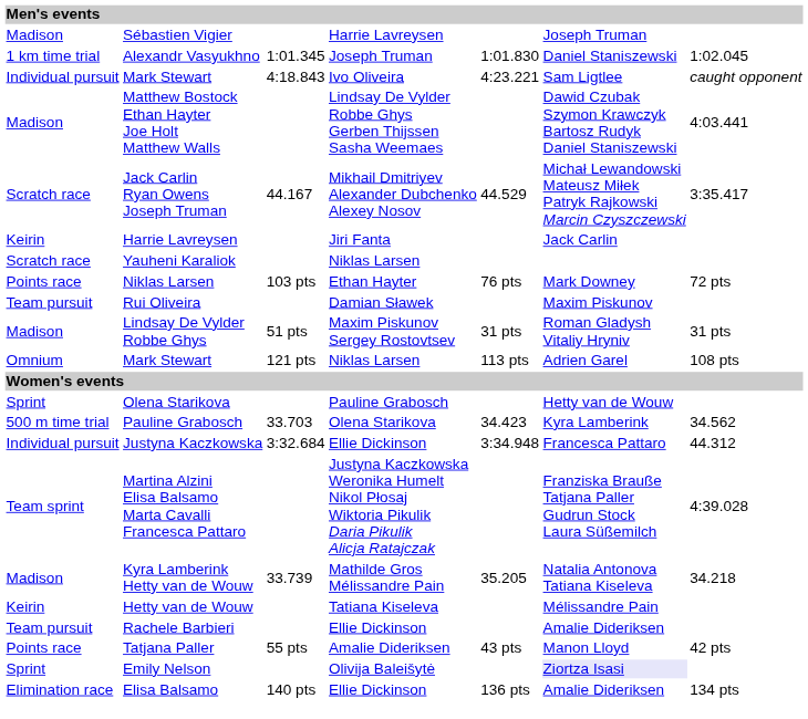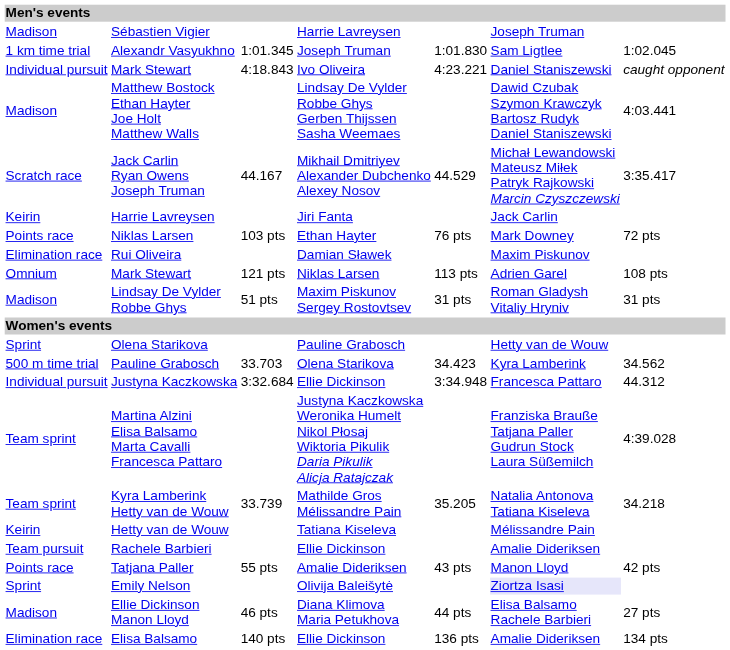Alexandr Vasyukhno | column 6: Daniel Staniszewski -> Sam Ligtlee
Mark Stewart / Ivo Oliveira | column 6: Sam Ligtlee -> Daniel Staniszewski
- row: Scratch race | Yauheni Karaliok | Niklas Larsen
Rui Oliveira | column 1: Team pursuit -> Elimination race
rows swapped: Lindsay De Vylder Robbe Ghys <-> Mark Stewart / Niklas Larsen
Kyra Lamberink Hetty van de Wouw | column 1: Madison -> Team sprint
+ row: Madison | Ellie Dickinson Manon Lloyd | 46 pts | Diana Klimova Maria Petukhova | 44 pts | Elisa Balsamo Rachele Barbieri | 27 pts
